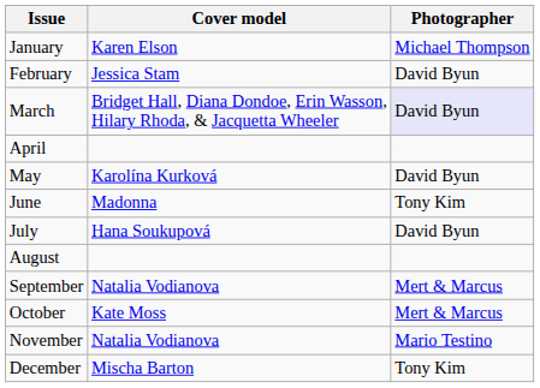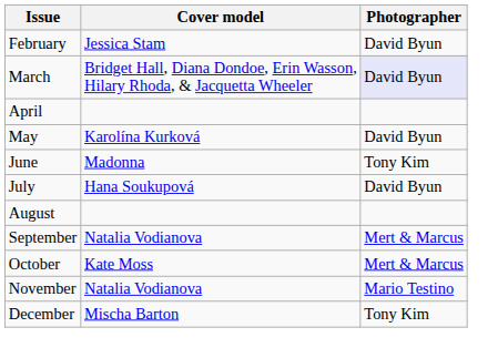- row: January | Karen Elson | Michael Thompson
